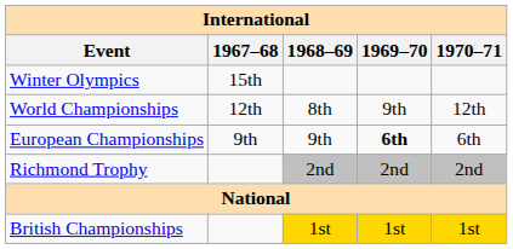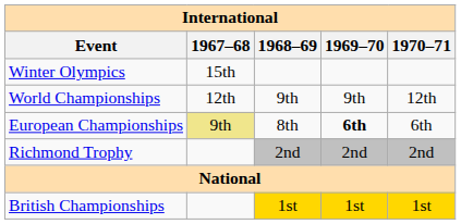World Championships | 1968–69: 8th -> 9th
European Championships | 1967–68: no background -> khaki background
European Championships | 1968–69: 9th -> 8th
